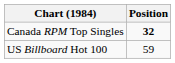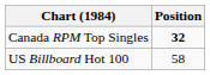US Billboard Hot 100 | Position: 59 -> 58
